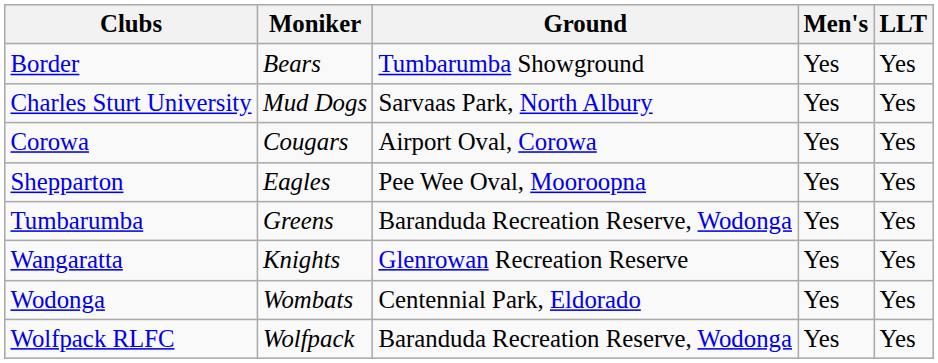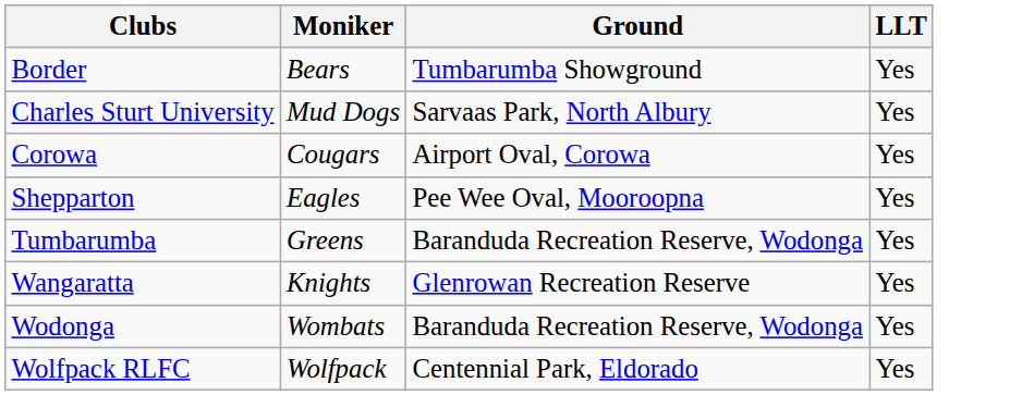- column: Men's | Yes | Yes | Yes | Yes | Yes | Yes | Yes | Yes
Wodonga | Ground: Centennial Park, Eldorado -> Baranduda Recreation Reserve, Wodonga
Wolfpack RLFC | Ground: Baranduda Recreation Reserve, Wodonga -> Centennial Park, Eldorado
